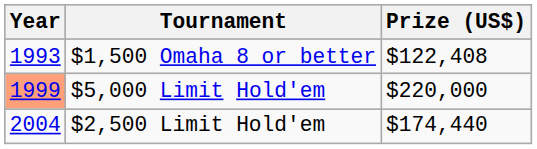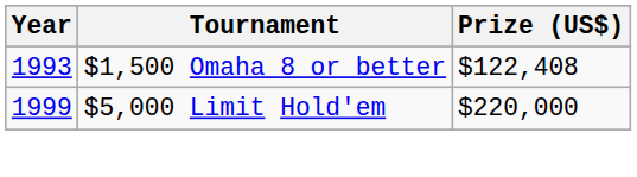$5,000 Limit Hold'em | Year: lightsalmon background -> no background
- row: 2004 | $2,500 Limit Hold'em | $174,440
